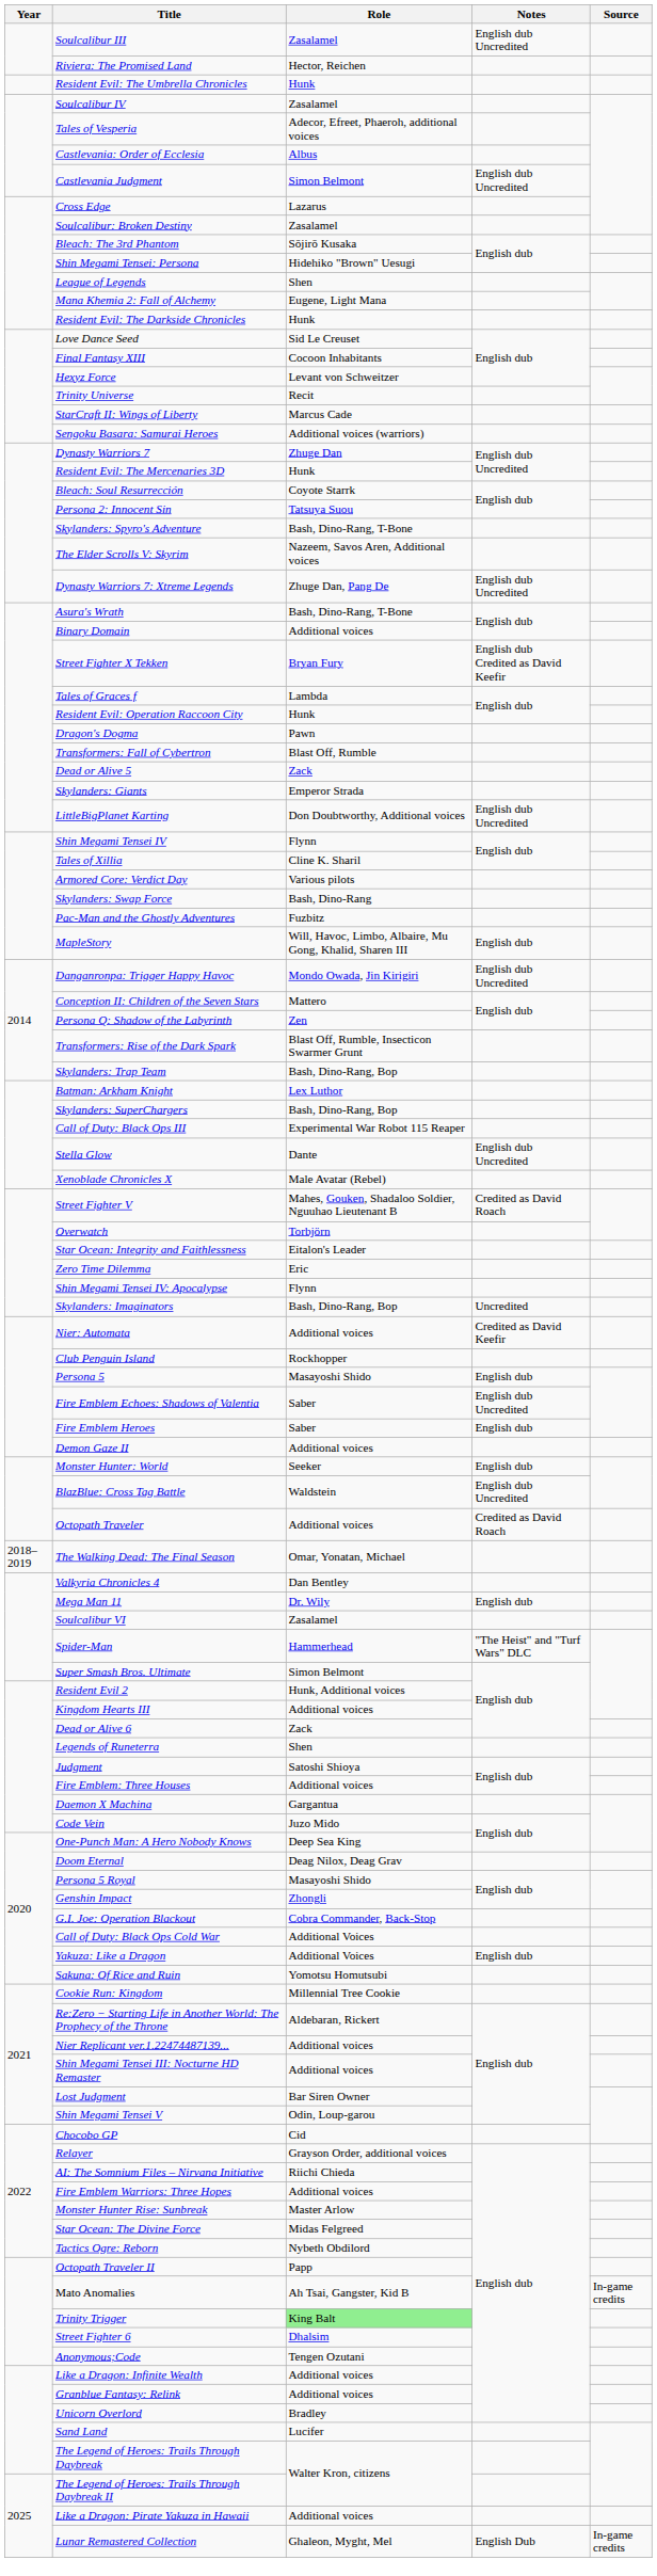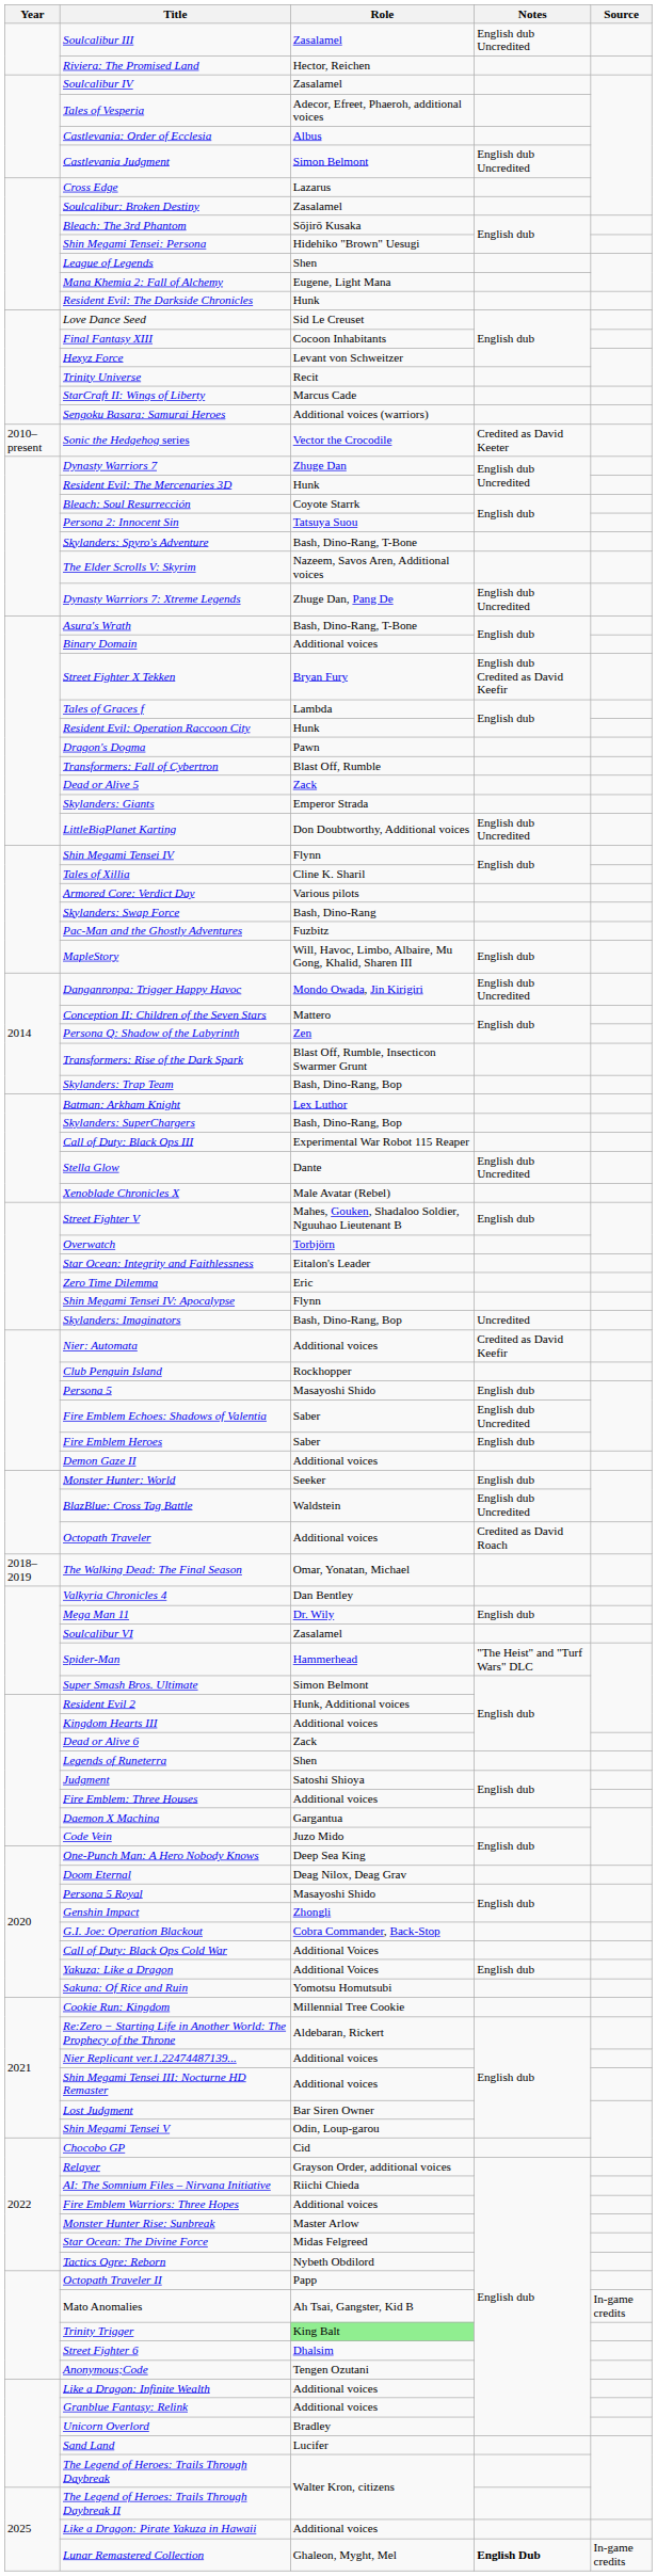- row: Resident Evil: The Umbrella Chronicles | Hunk
+ row: 2010–present | Sonic the Hedgehog series | Vector the Crocodile | Credited as David Keeter
Street Fighter V | Notes: Credited as David Roach -> English dub
Lunar Remastered Collection | Notes: normal -> bold
